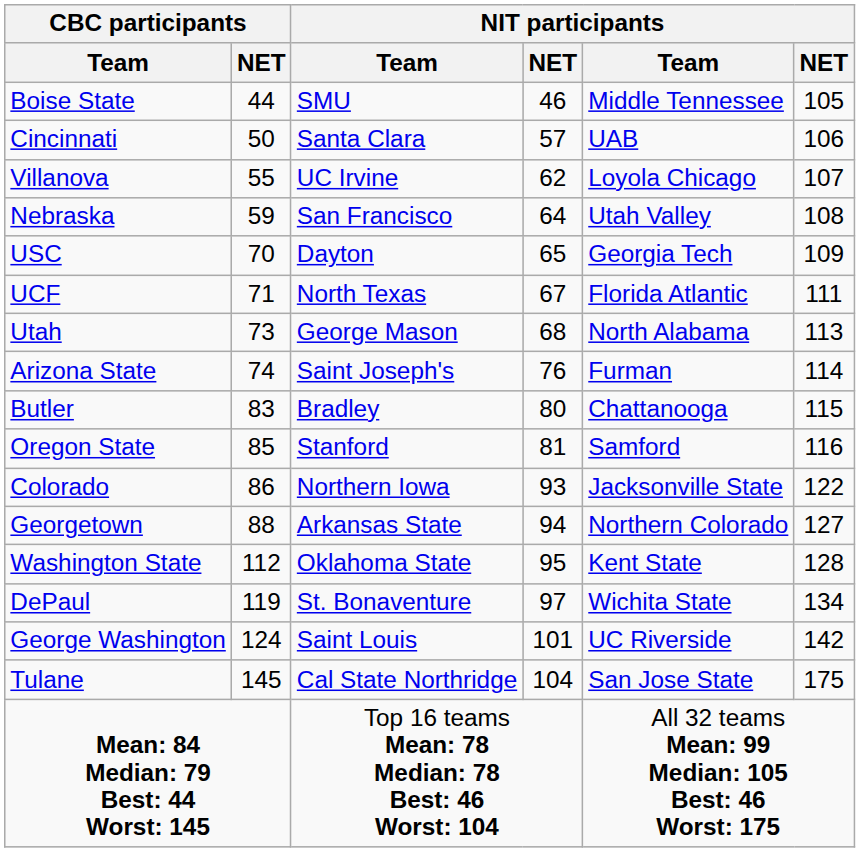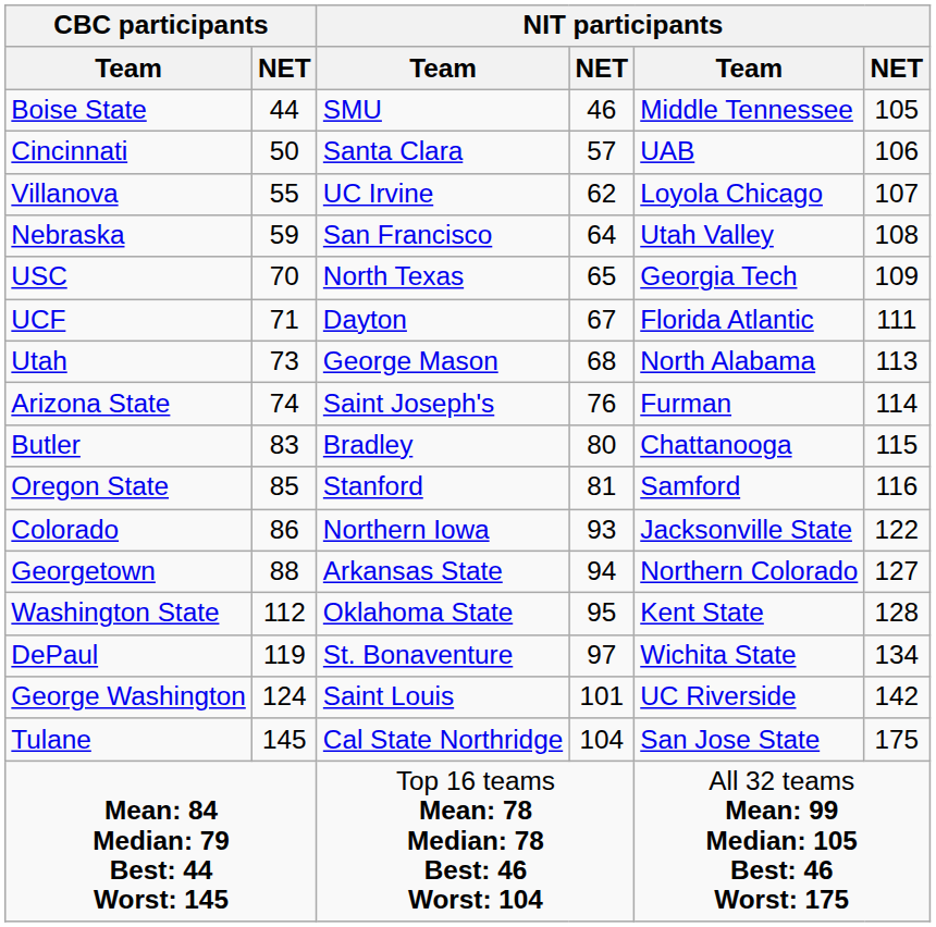USC | column 3: Dayton -> North Texas
UCF | column 3: North Texas -> Dayton
